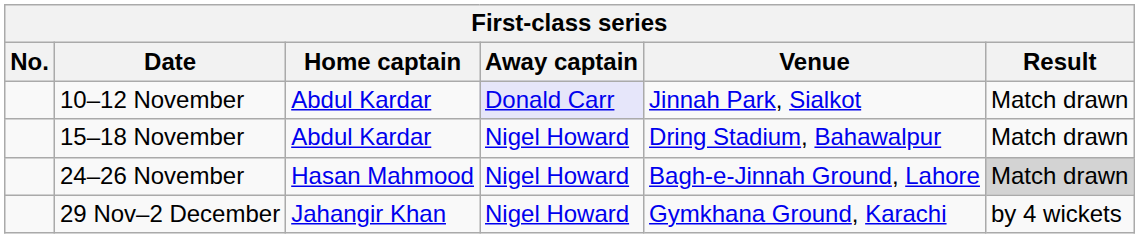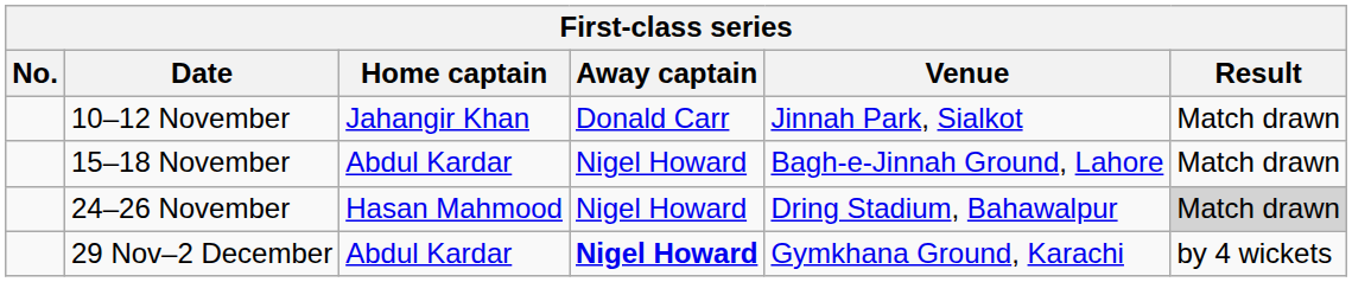10–12 November | Home captain: Abdul Kardar -> Jahangir Khan
10–12 November | Away captain: lavender background -> no background
15–18 November | Venue: Dring Stadium, Bahawalpur -> Bagh-e-Jinnah Ground, Lahore
24–26 November | Venue: Bagh-e-Jinnah Ground, Lahore -> Dring Stadium, Bahawalpur
29 Nov–2 December | Home captain: Jahangir Khan -> Abdul Kardar
29 Nov–2 December | Away captain: normal -> bold
